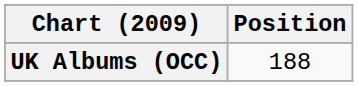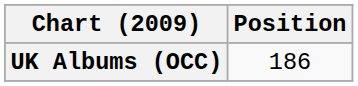UK Albums (OCC) | Position: 188 -> 186
